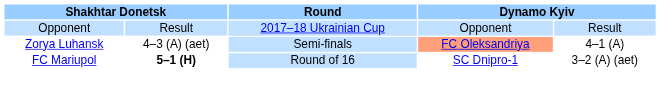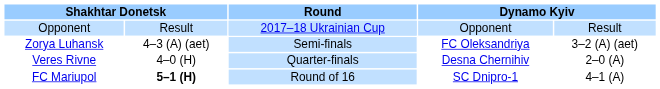Zorya Luhansk | column 4: lightsalmon background -> no background
Zorya Luhansk | column 5: 4–1 (A) -> 3–2 (A) (aet)
+ row: Veres Rivne | 4–0 (H) | Quarter-finals | Desna Chernihiv | 2–0 (A)
FC Mariupol | column 5: 3–2 (A) (aet) -> 4–1 (A)
